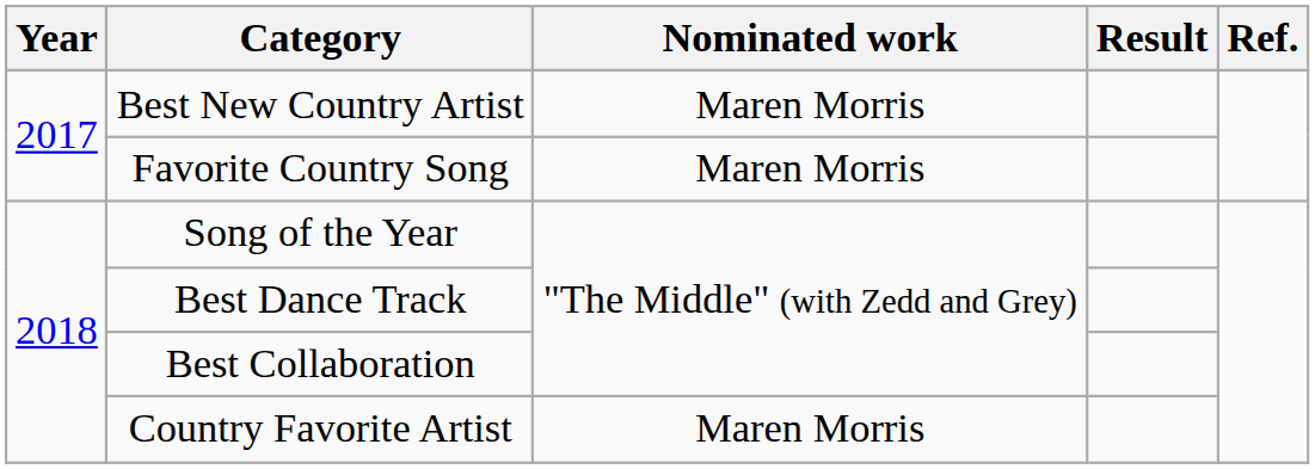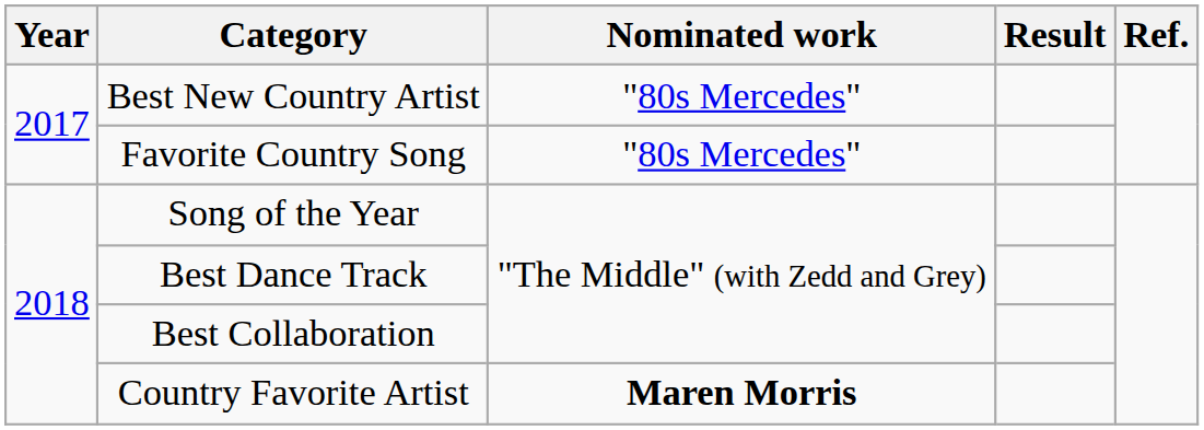Best New Country Artist | Nominated work: Maren Morris -> "80s Mercedes"
Favorite Country Song | Nominated work: Maren Morris -> "80s Mercedes"
Country Favorite Artist | Nominated work: normal -> bold
